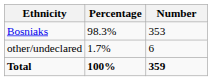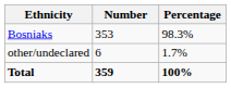columns swapped: Number <-> Percentage
